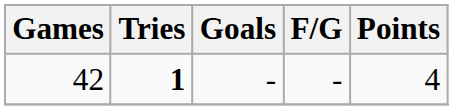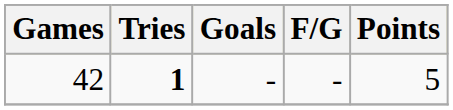42 | Points: 4 -> 5
